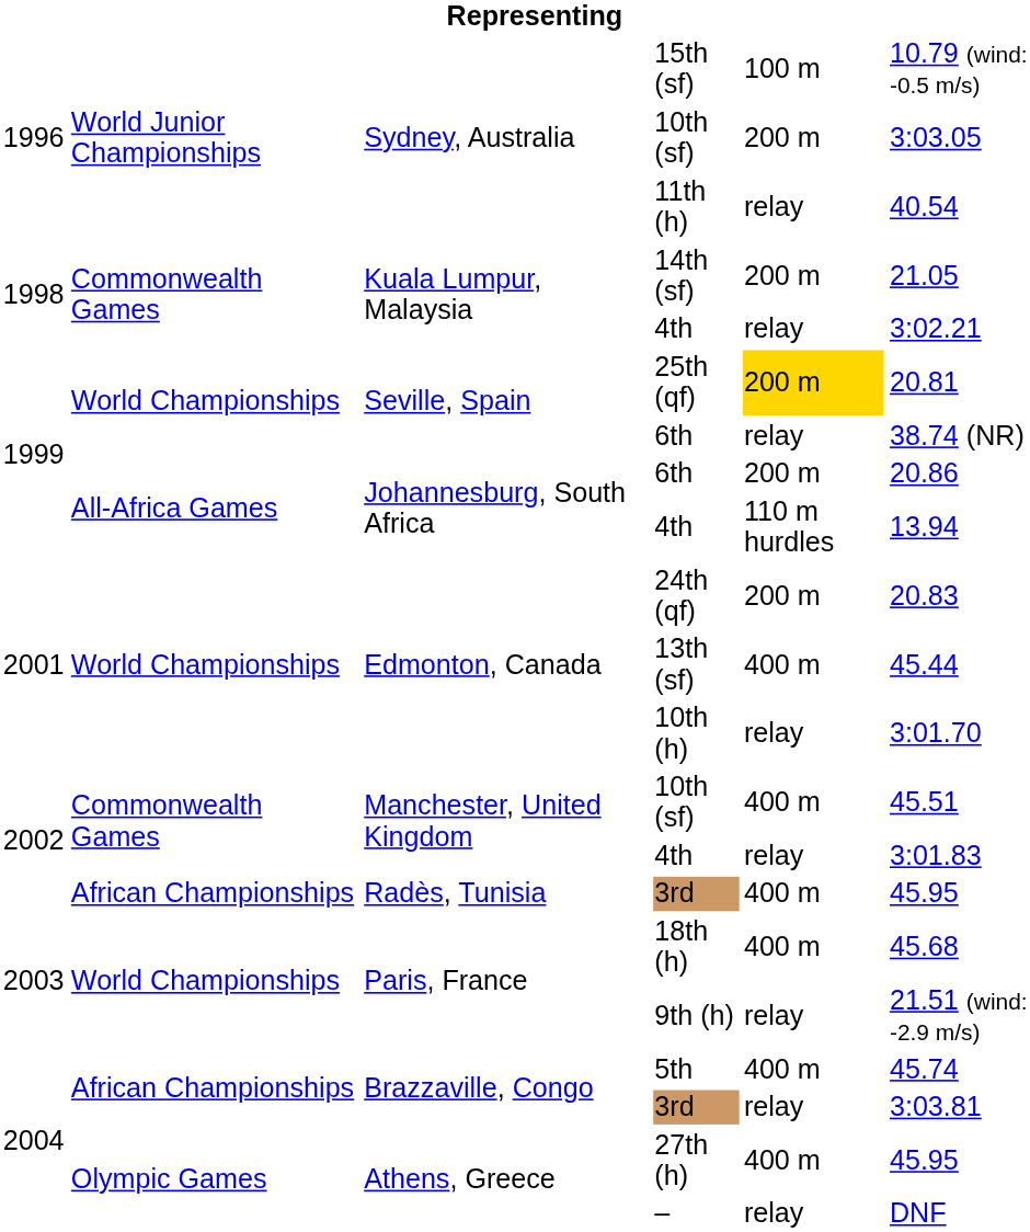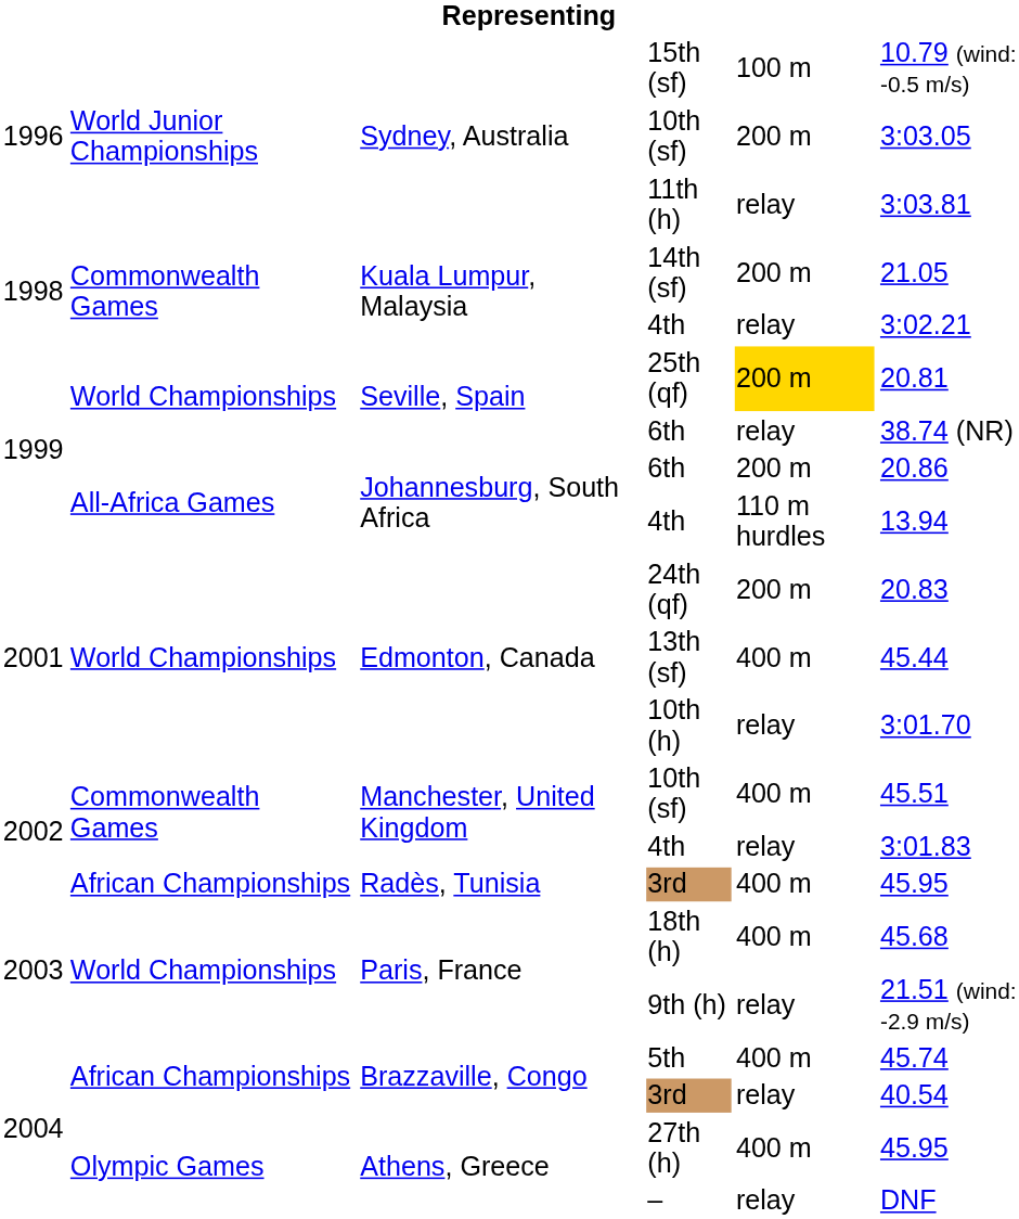11th (h) | column 6: 40.54 -> 3:03.81
Brazzaville, Congo / 3rd | column 6: 3:03.81 -> 40.54
